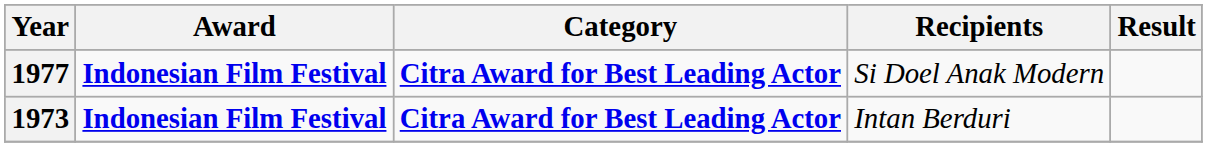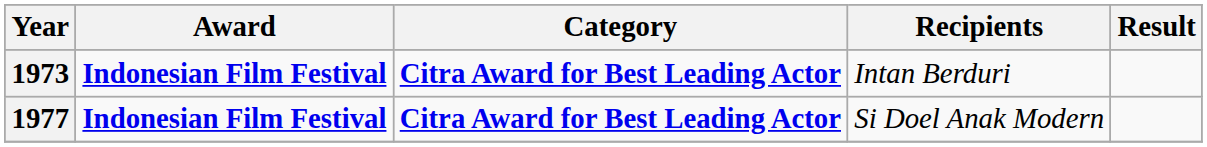rows swapped: 1973 <-> 1977
